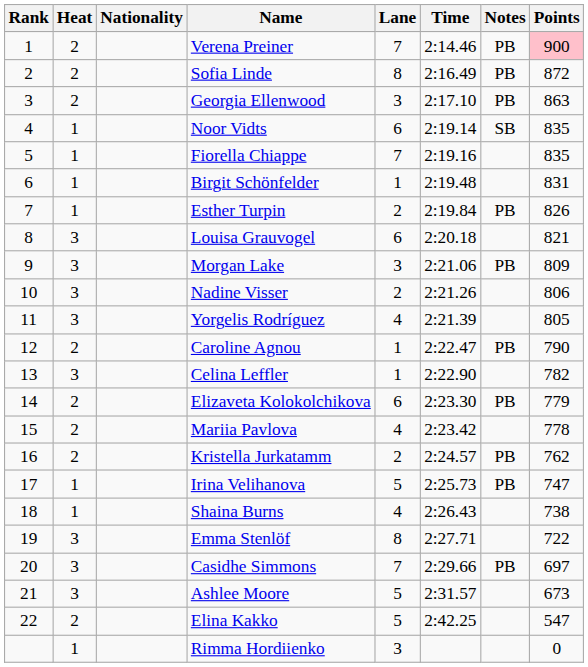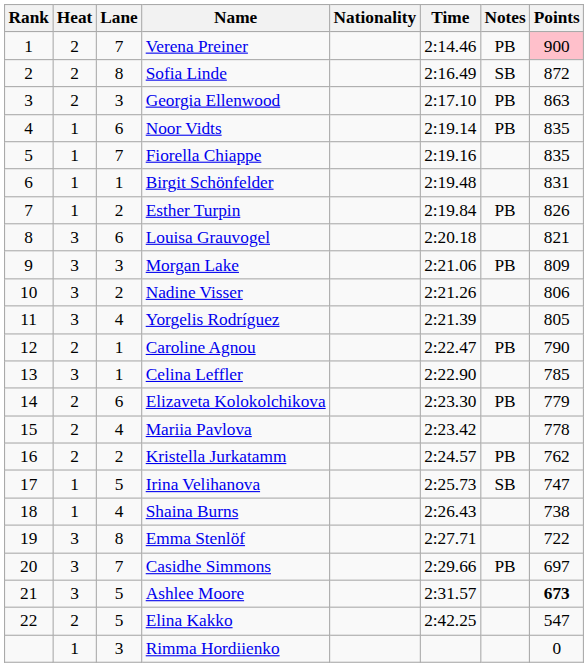columns swapped: Lane <-> Nationality
Sofia Linde | Notes: PB -> SB
Noor Vidts | Notes: SB -> PB
Celina Leffler | Points: 782 -> 785
Irina Velihanova | Notes: PB -> SB
Ashlee Moore | Points: normal -> bold
